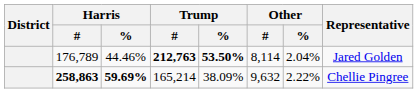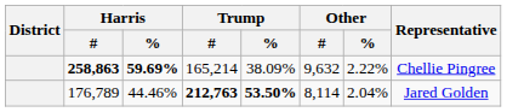rows swapped: 258,863 <-> 176,789
